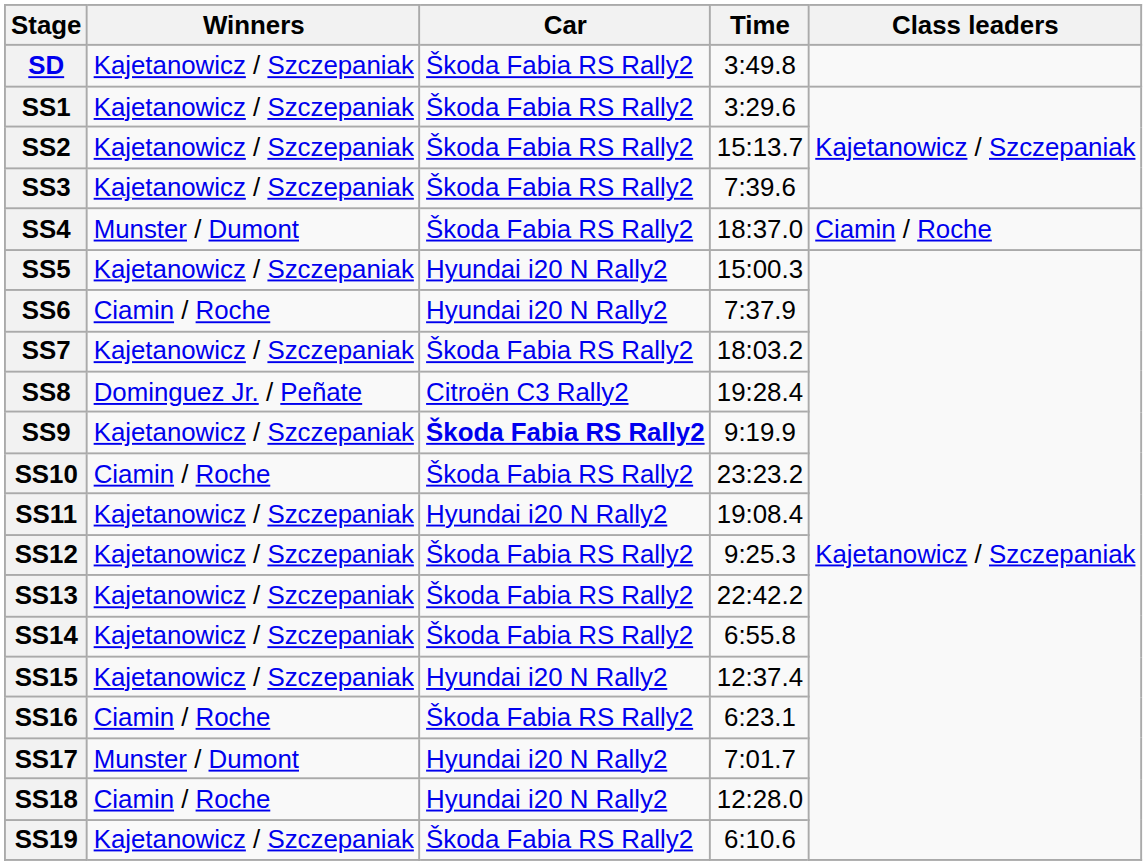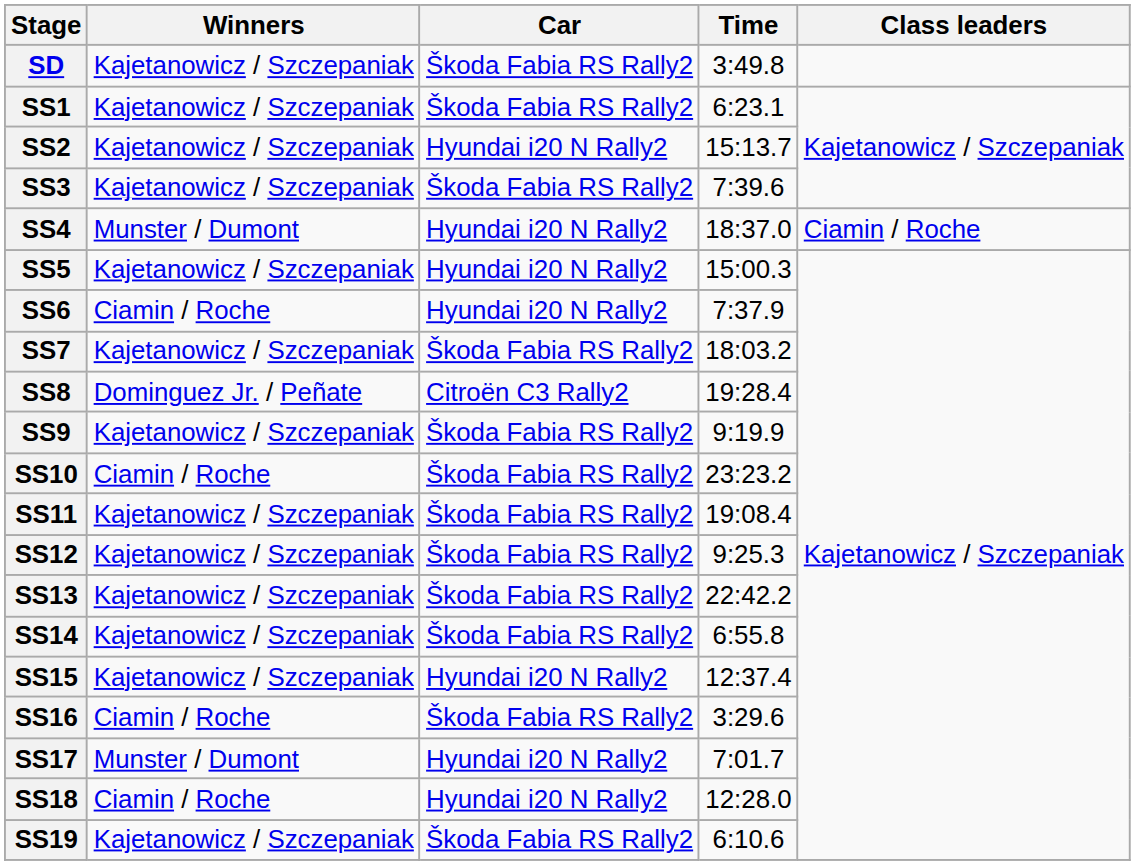SS1 | Time: 3:29.6 -> 6:23.1
SS2 | Car: Škoda Fabia RS Rally2 -> Hyundai i20 N Rally2
SS4 | Car: Škoda Fabia RS Rally2 -> Hyundai i20 N Rally2
SS9 | Car: bold -> normal
SS11 | Car: Hyundai i20 N Rally2 -> Škoda Fabia RS Rally2
SS16 | Time: 6:23.1 -> 3:29.6
